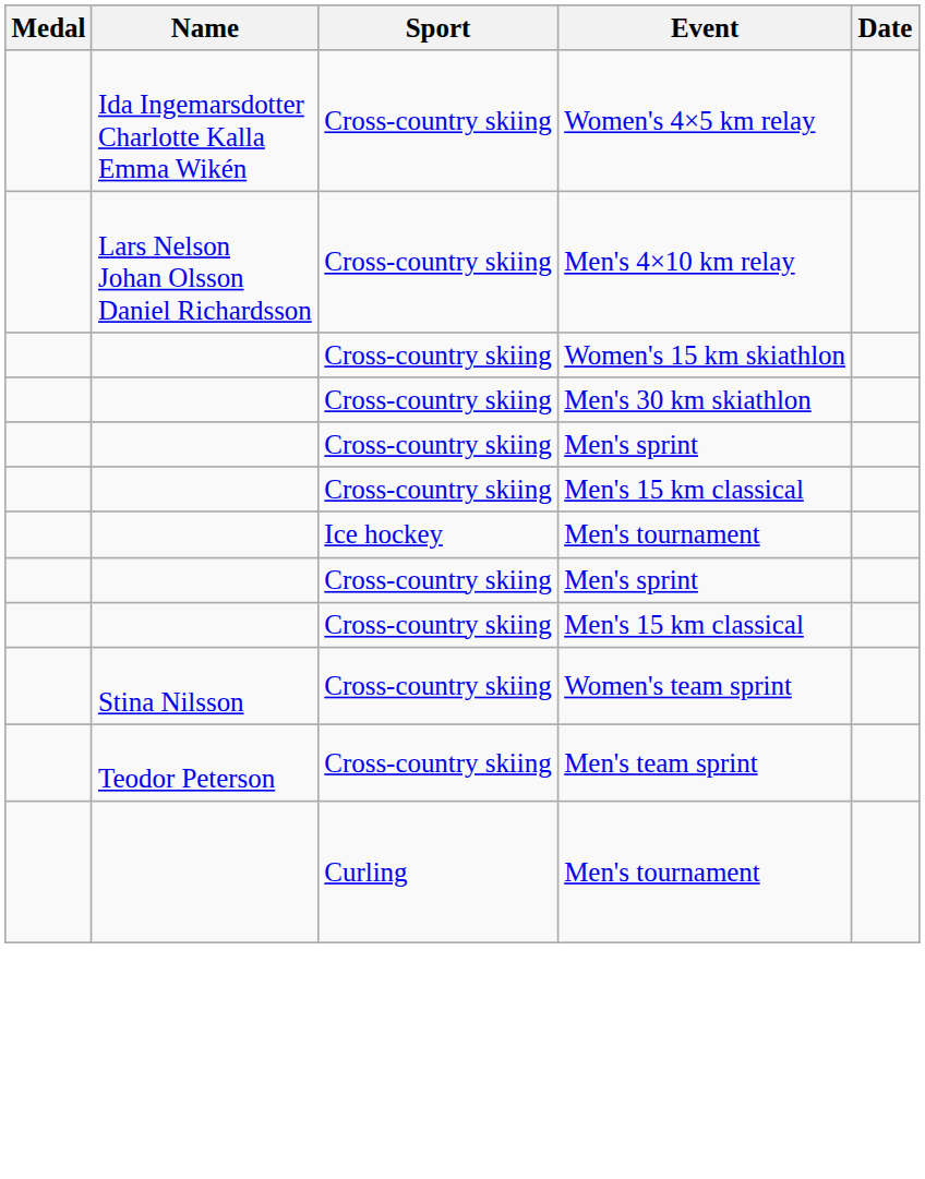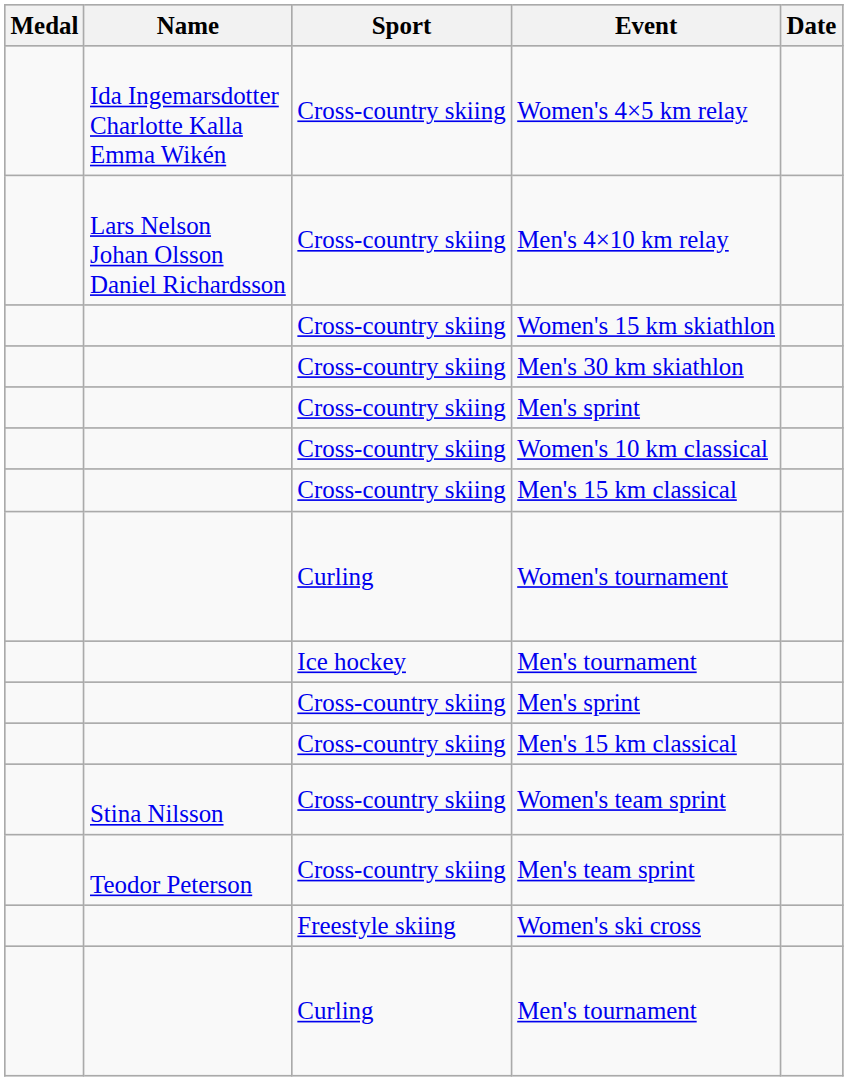+ row: Cross-country skiing | Women's 10 km classical
+ row: Curling | Women's tournament
+ row: Freestyle skiing | Women's ski cross
